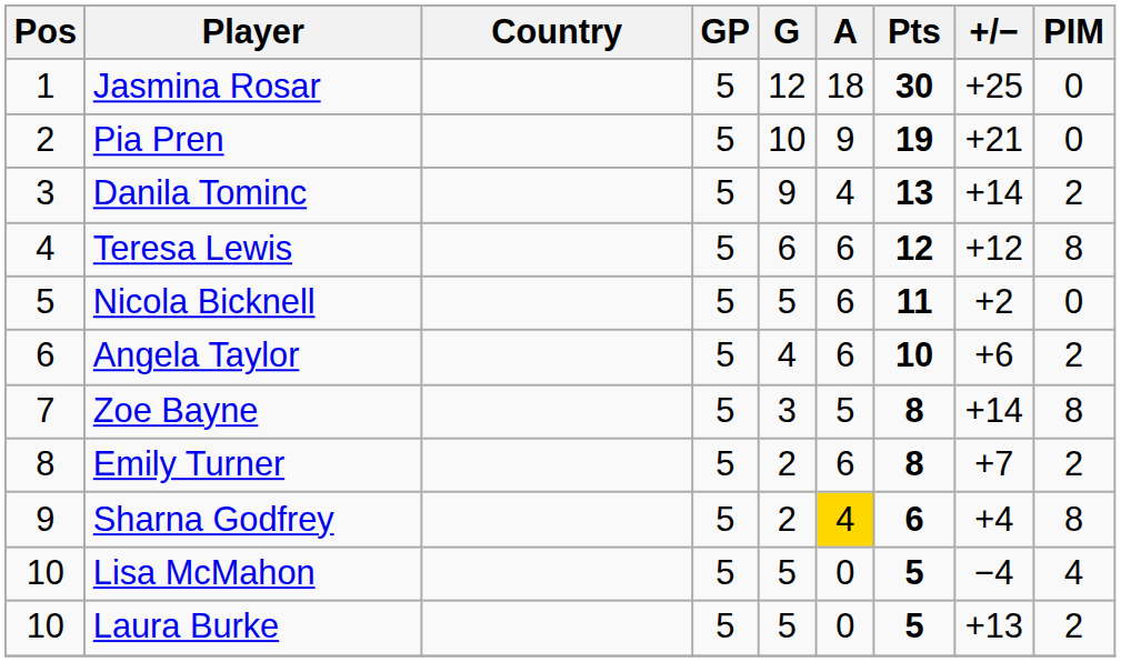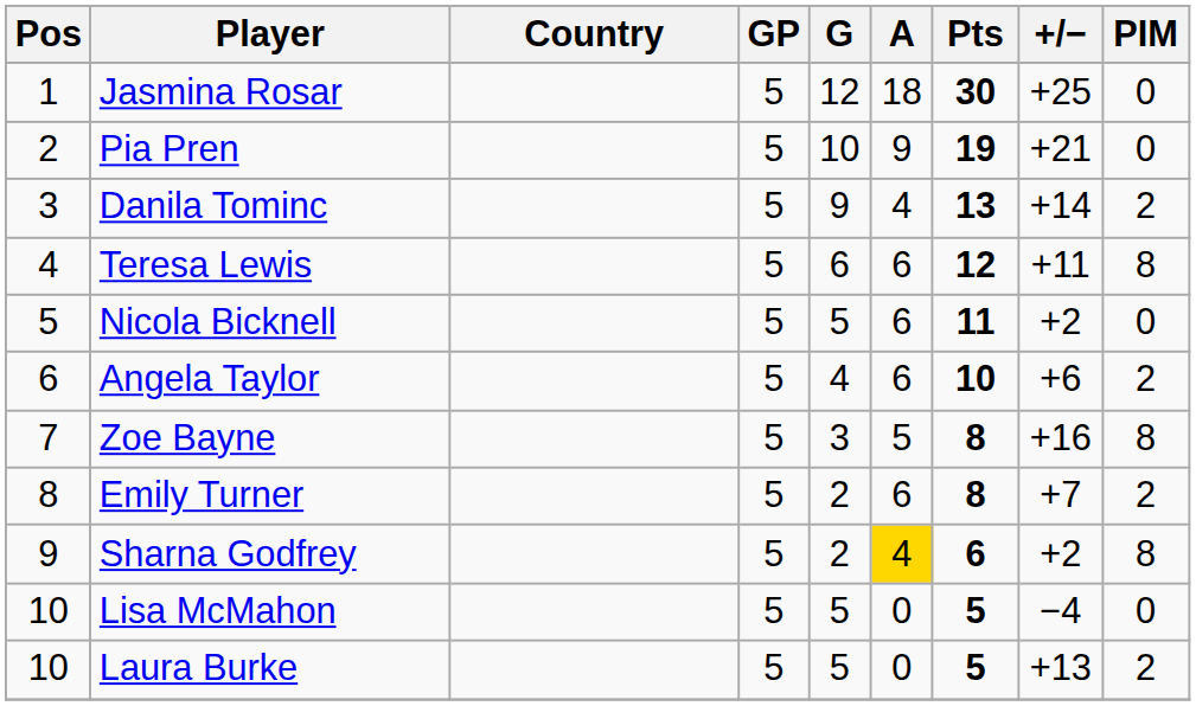Teresa Lewis | +/−: +12 -> +11
Zoe Bayne | +/−: +14 -> +16
Sharna Godfrey | +/−: +4 -> +2
Lisa McMahon | PIM: 4 -> 0
